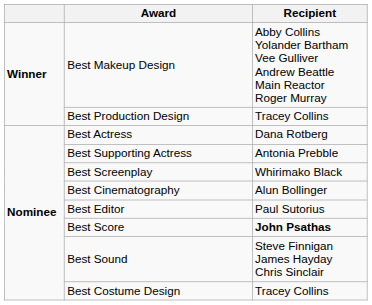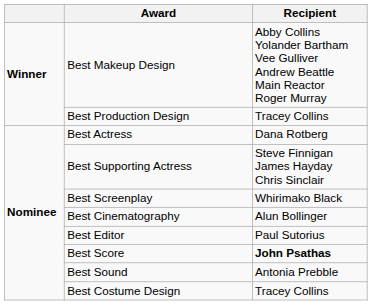Best Supporting Actress | Recipient: Antonia Prebble -> Steve Finnigan James Hayday Chris Sinclair
Best Sound | Recipient: Steve Finnigan James Hayday Chris Sinclair -> Antonia Prebble
